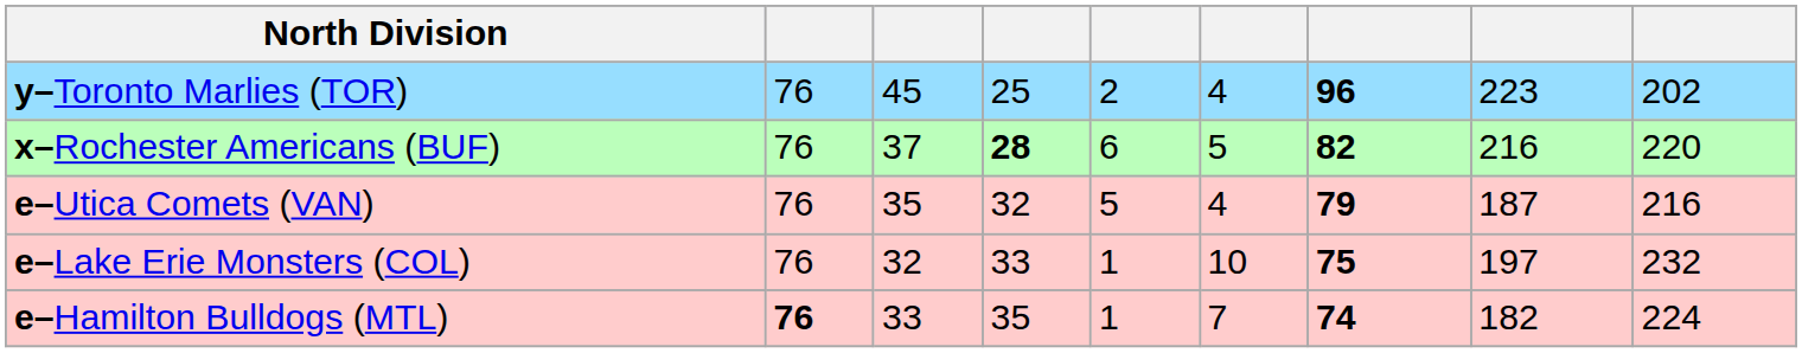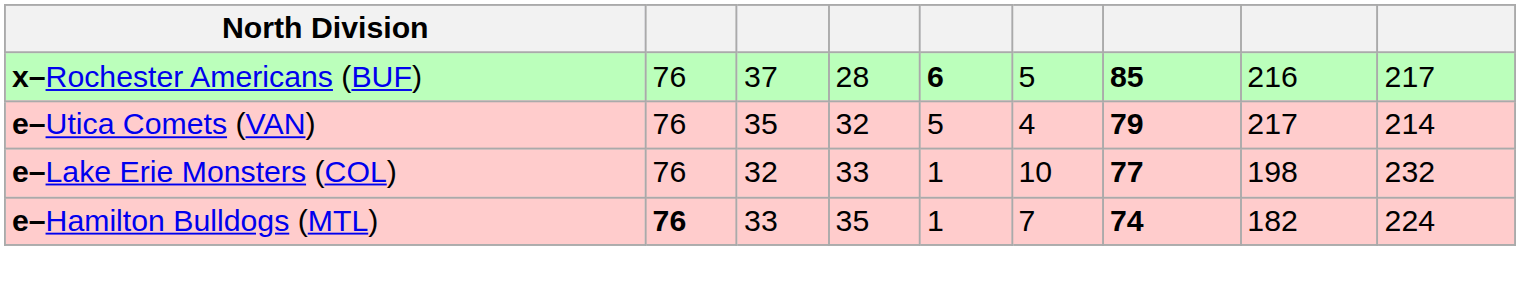- row: y–Toronto Marlies (TOR) | 76 | 45 | 25 | 2 | 4 | 96 | 223 | 202
x–Rochester Americans (BUF) | column 4: bold -> normal
x–Rochester Americans (BUF) | column 5: normal -> bold
x–Rochester Americans (BUF) | column 7: 82 -> 85
x–Rochester Americans (BUF) | column 9: 220 -> 217
e–Utica Comets (VAN) | column 8: 187 -> 217
e–Utica Comets (VAN) | column 9: 216 -> 214
e–Lake Erie Monsters (COL) | column 7: 75 -> 77
e–Lake Erie Monsters (COL) | column 8: 197 -> 198
